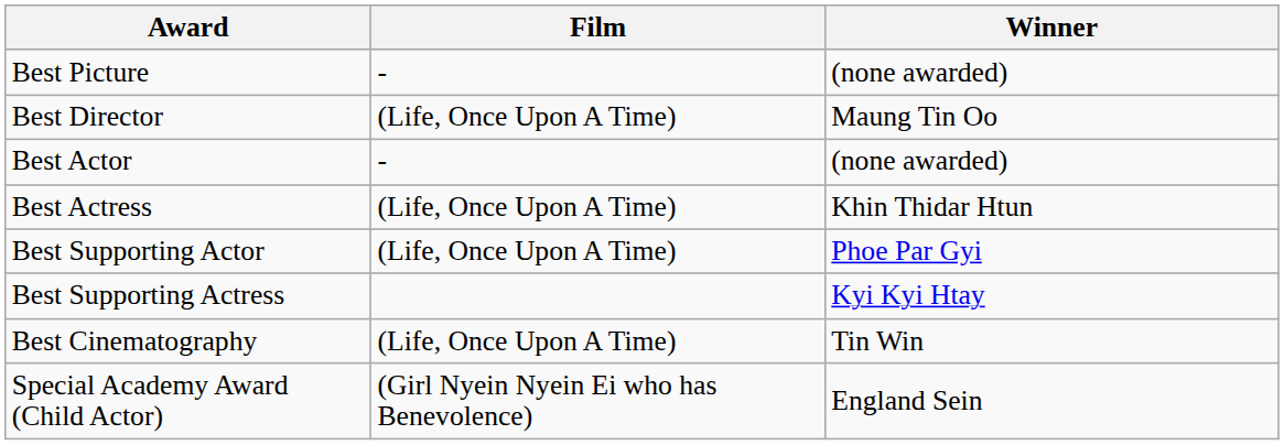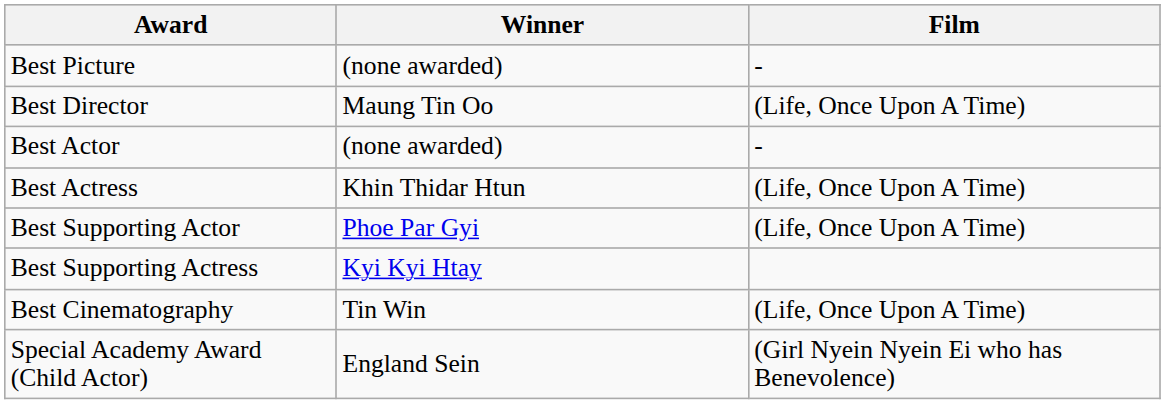columns swapped: Winner <-> Film
